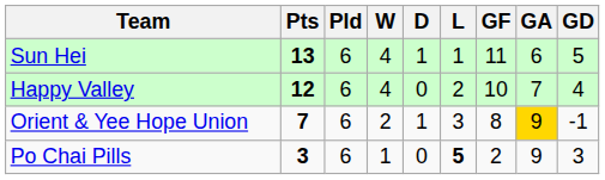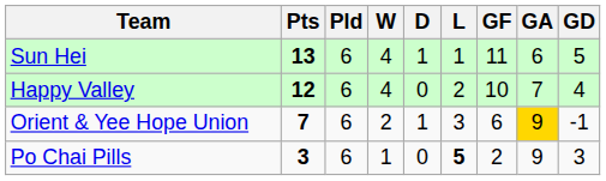Orient & Yee Hope Union | GF: 8 -> 6
